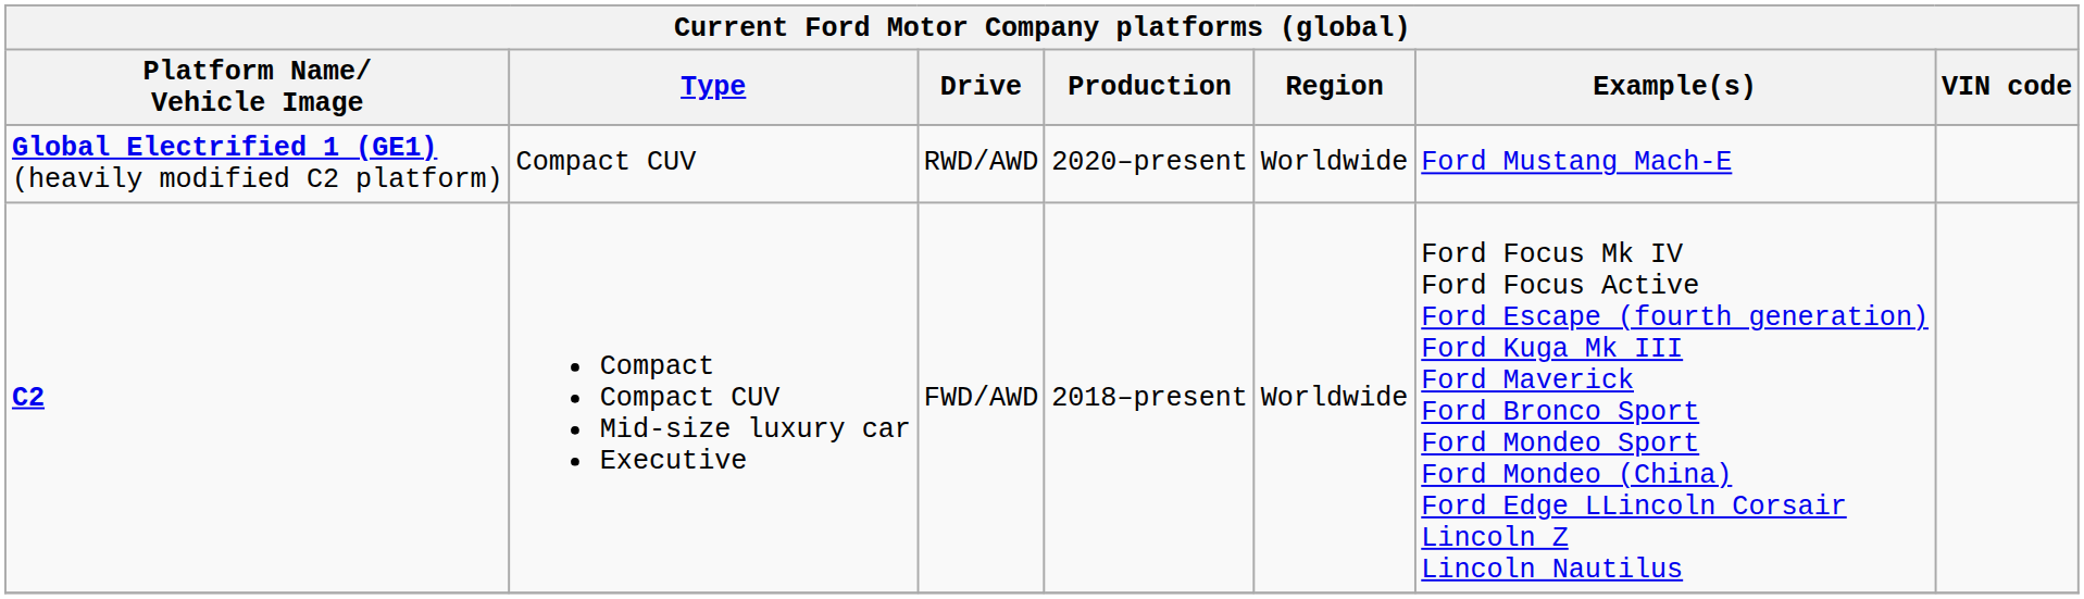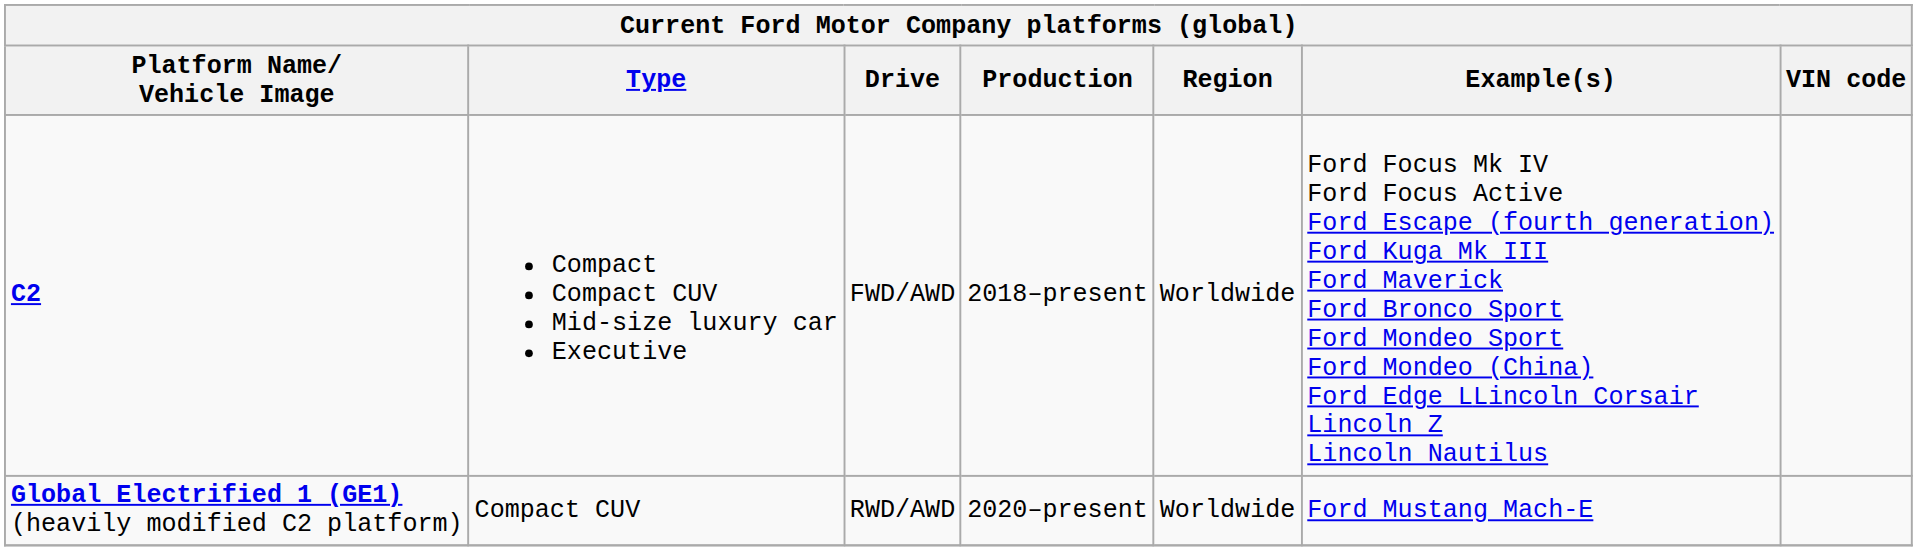rows swapped: C2 <-> Global Electrified 1 (GE1) (heavily modified C2 platform)
